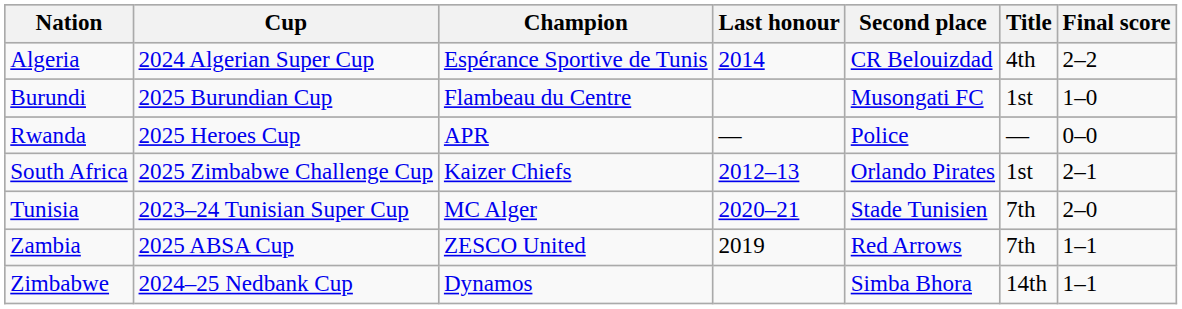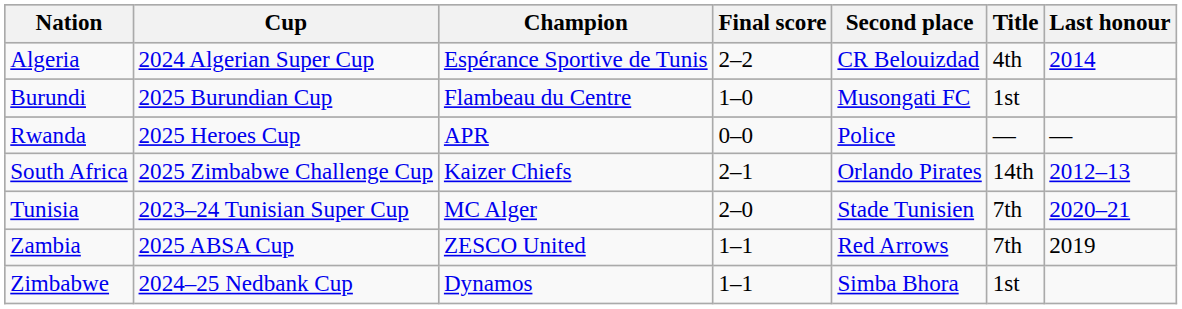columns swapped: Final score <-> Last honour
South Africa | Title: 1st -> 14th
Zimbabwe | Title: 14th -> 1st
